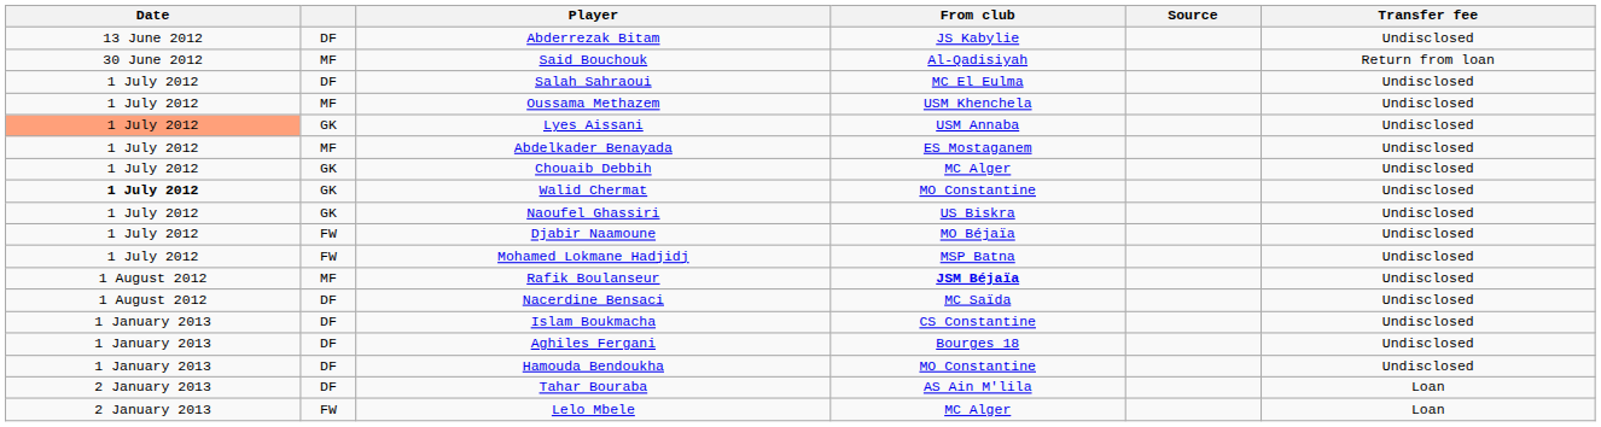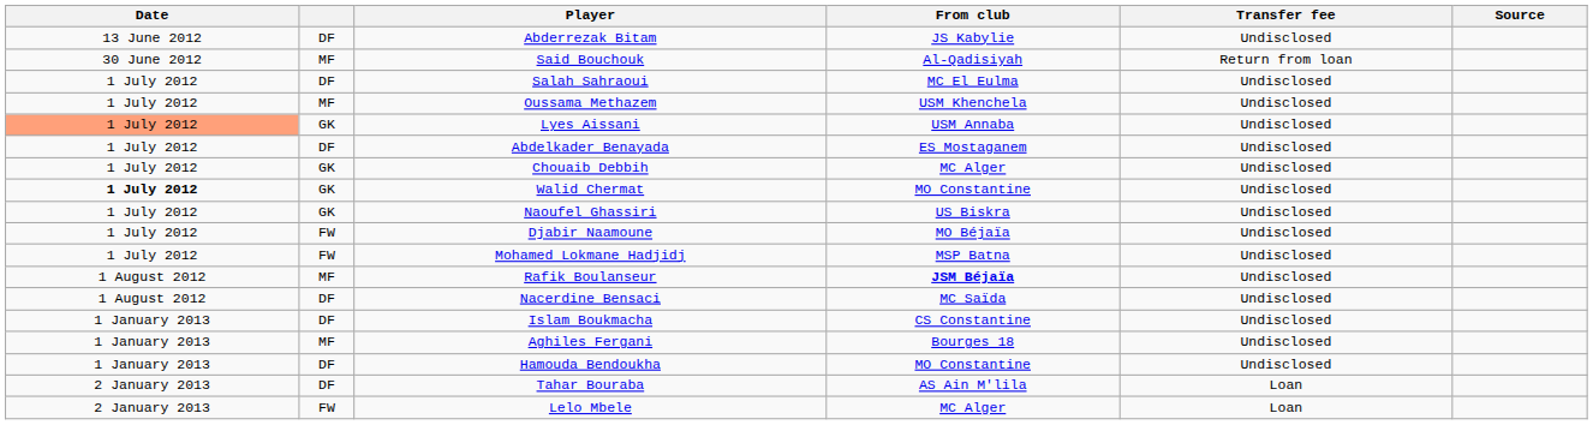columns swapped: Transfer fee <-> Source
Abdelkader Benayada | column 2: MF -> DF
Aghiles Fergani | column 2: DF -> MF
